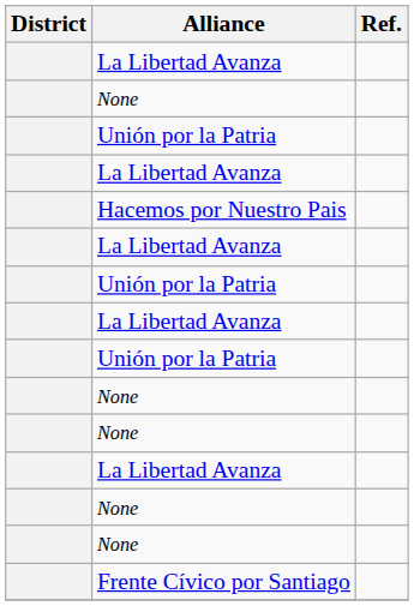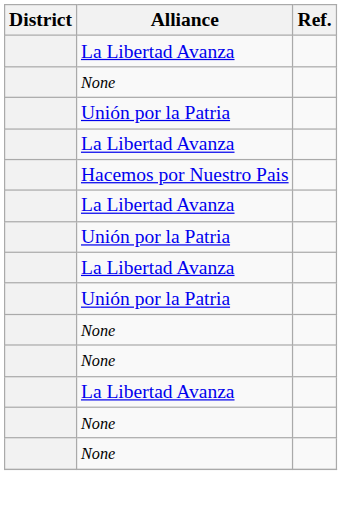- row: Frente Cívico por Santiago
